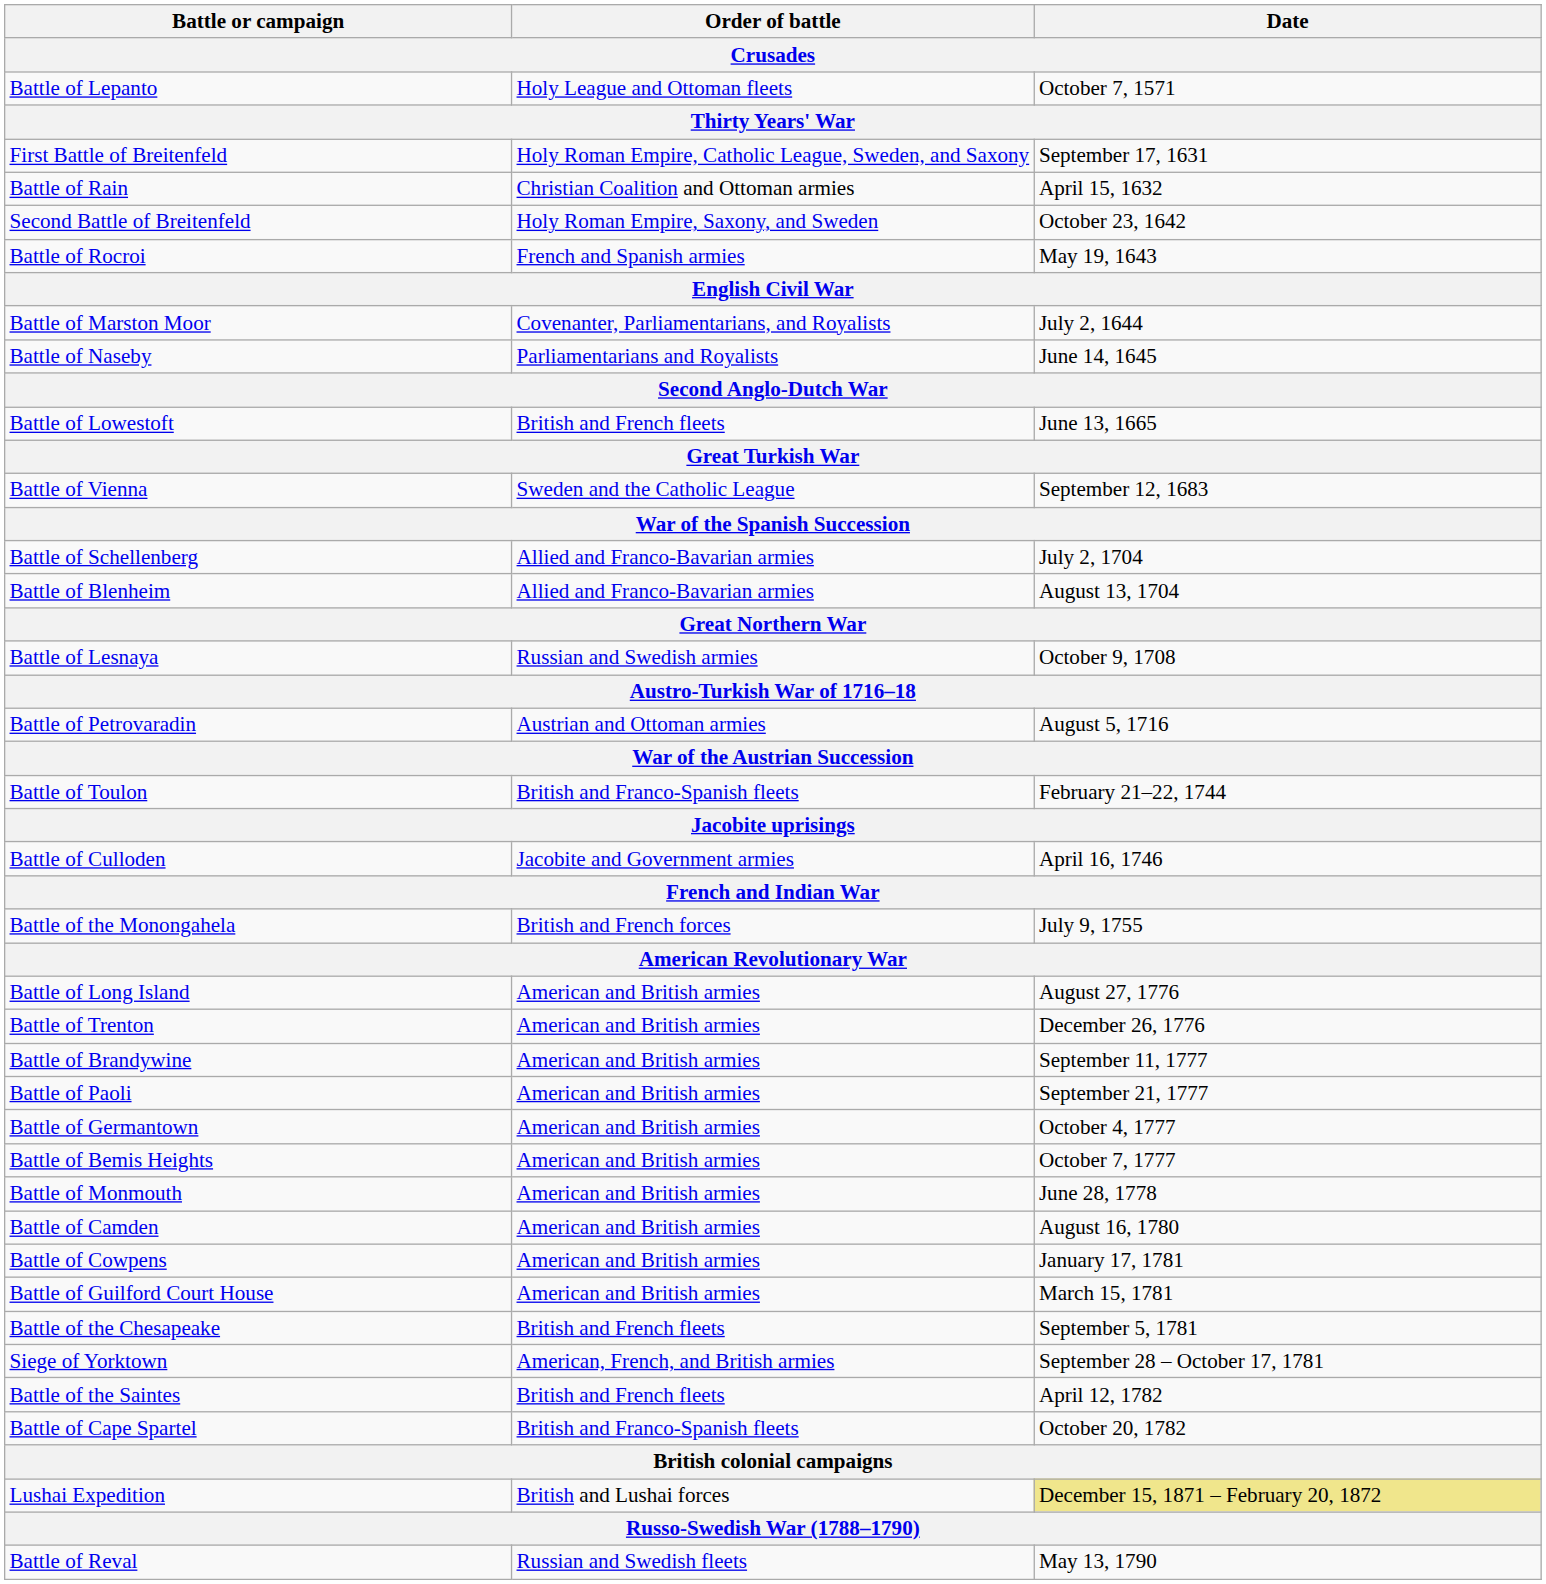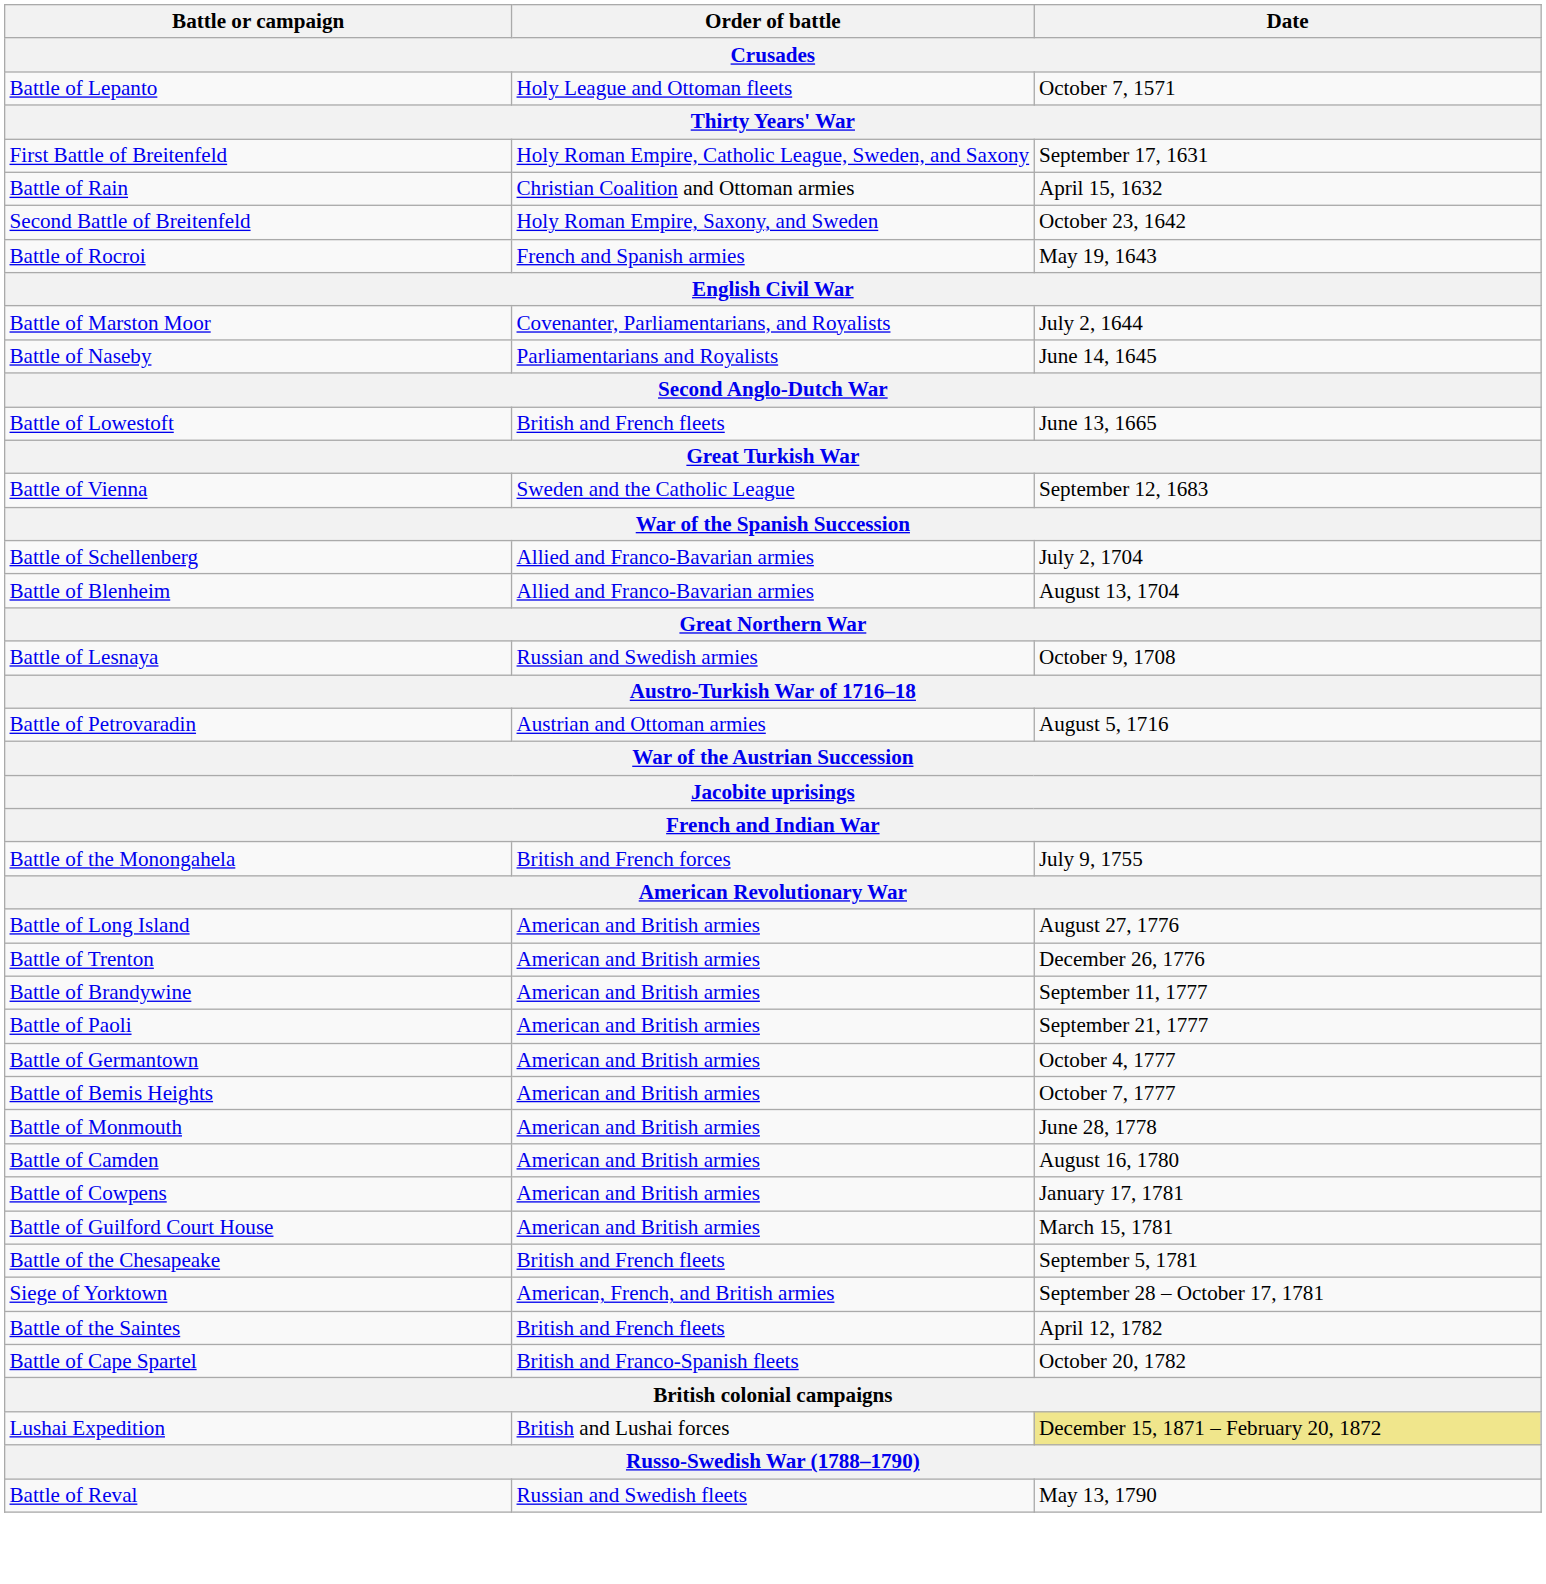- row: Battle of Toulon | British and Franco-Spanish fleets | February 21–22, 1744
- row: Battle of Culloden | Jacobite and Government armies | April 16, 1746
